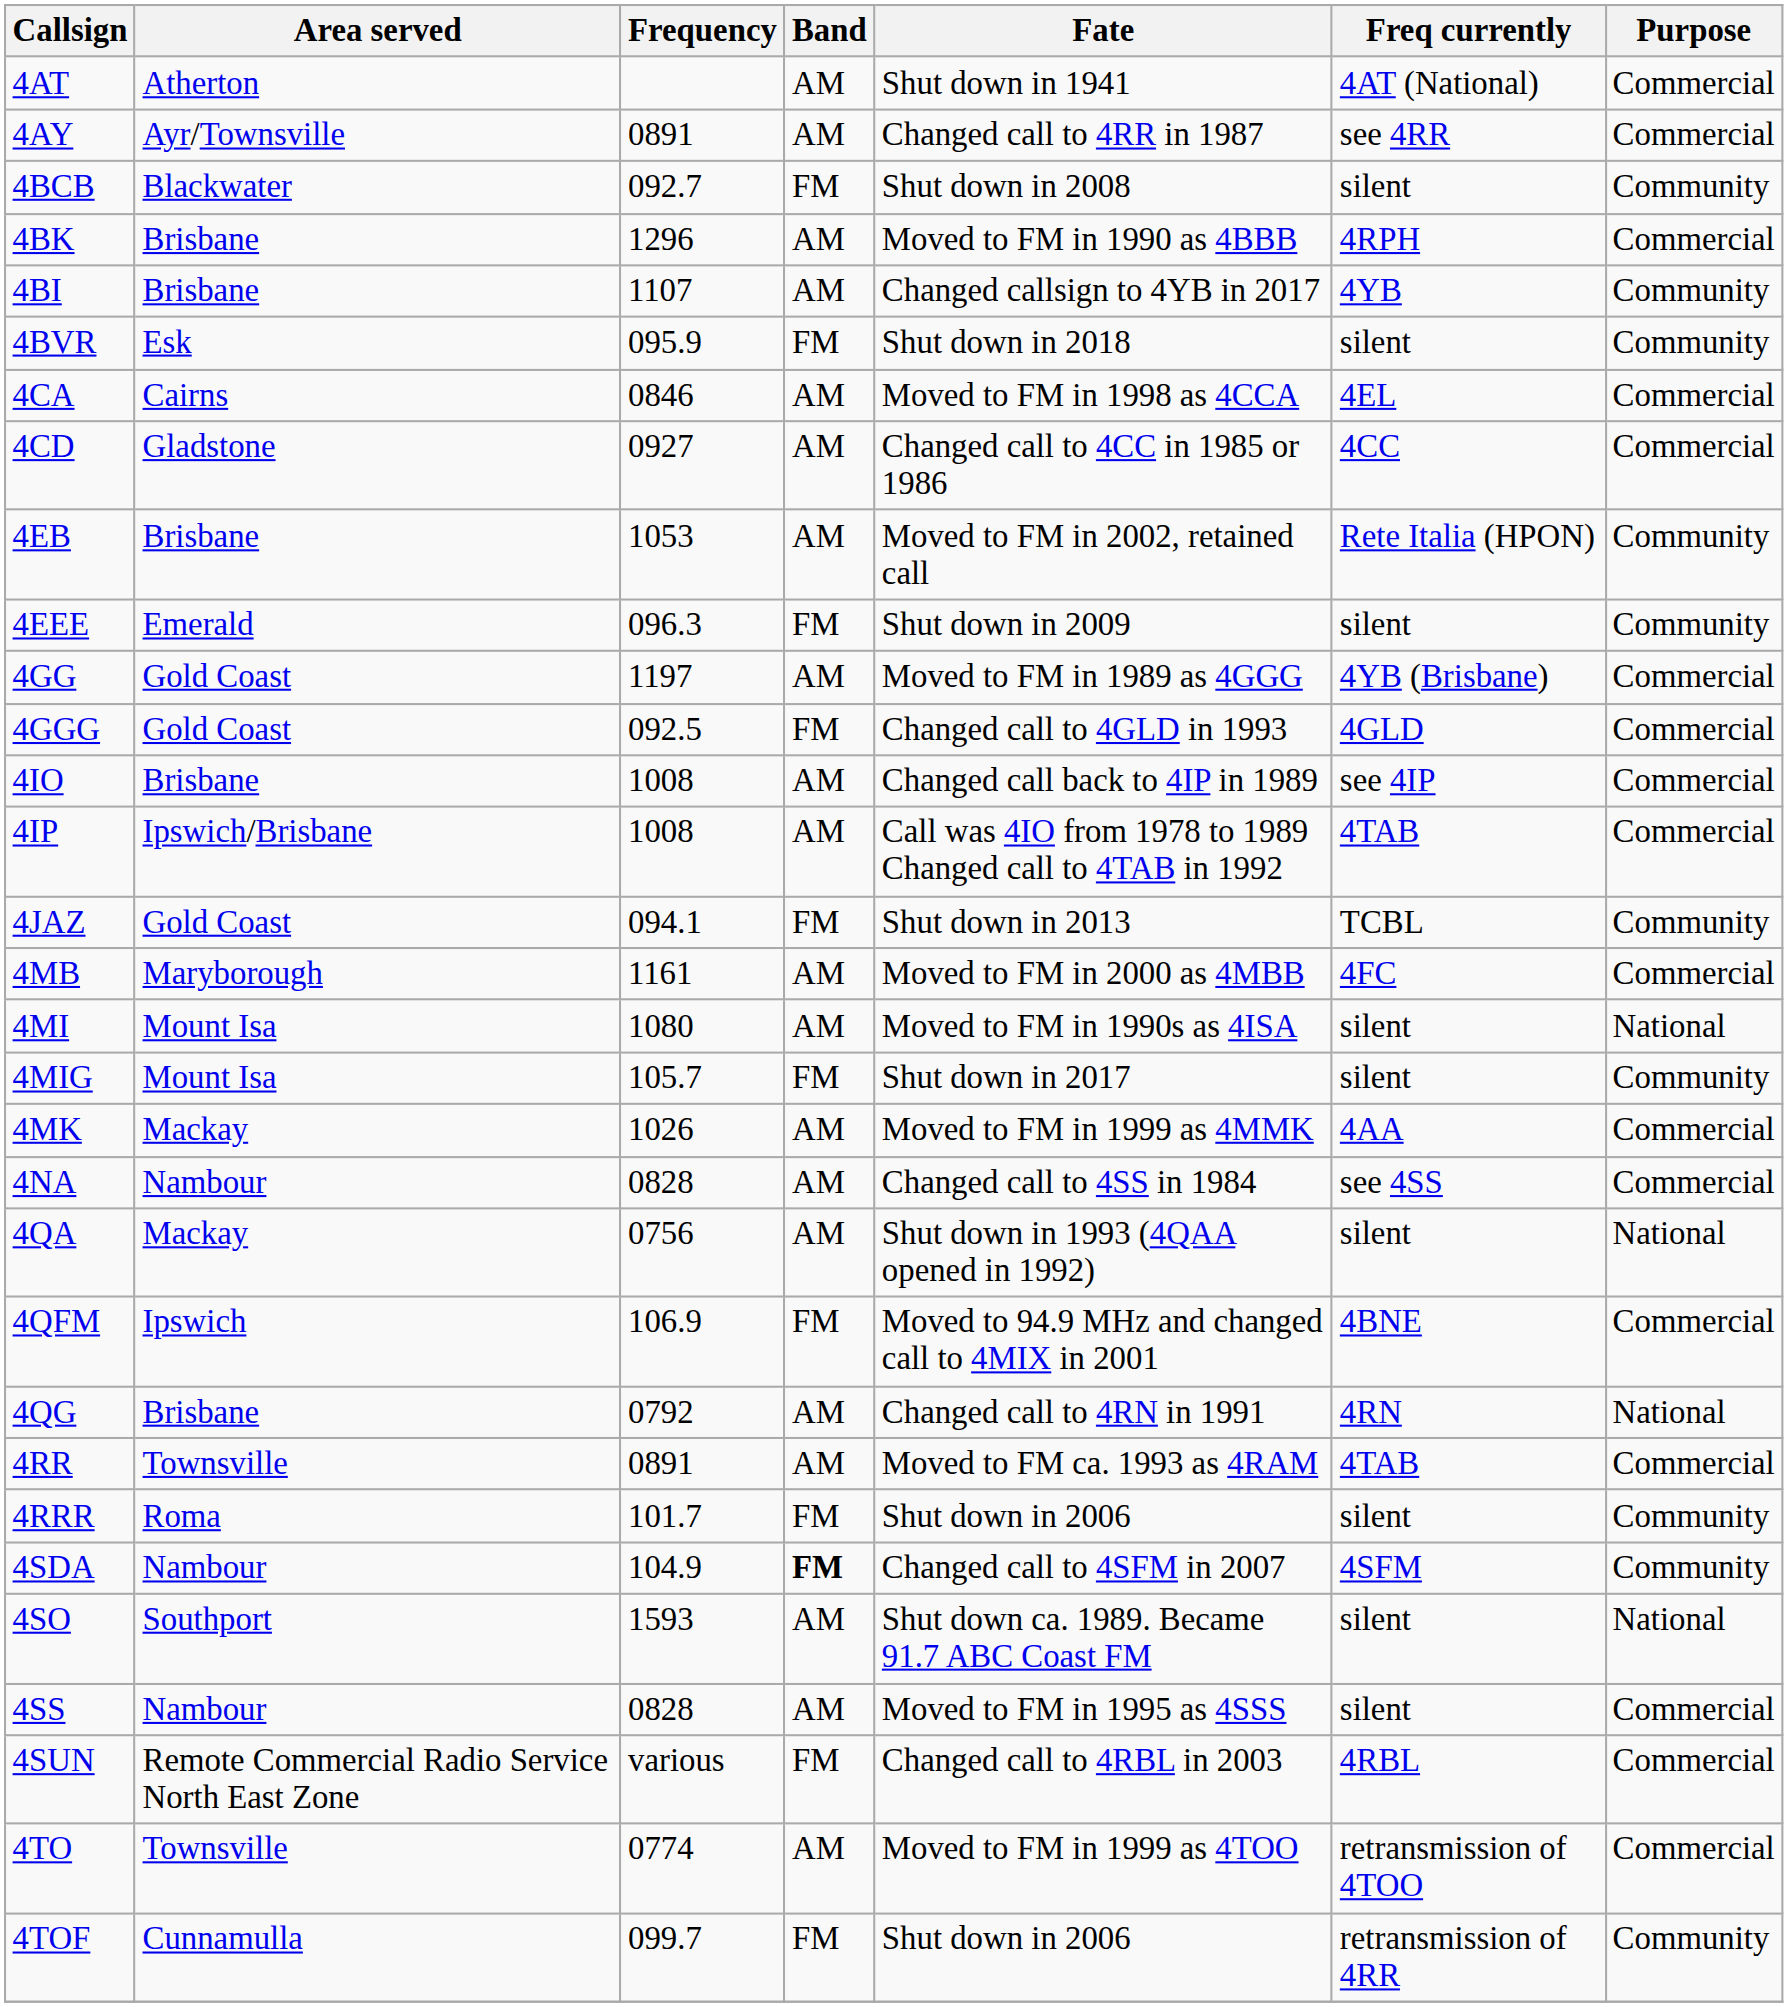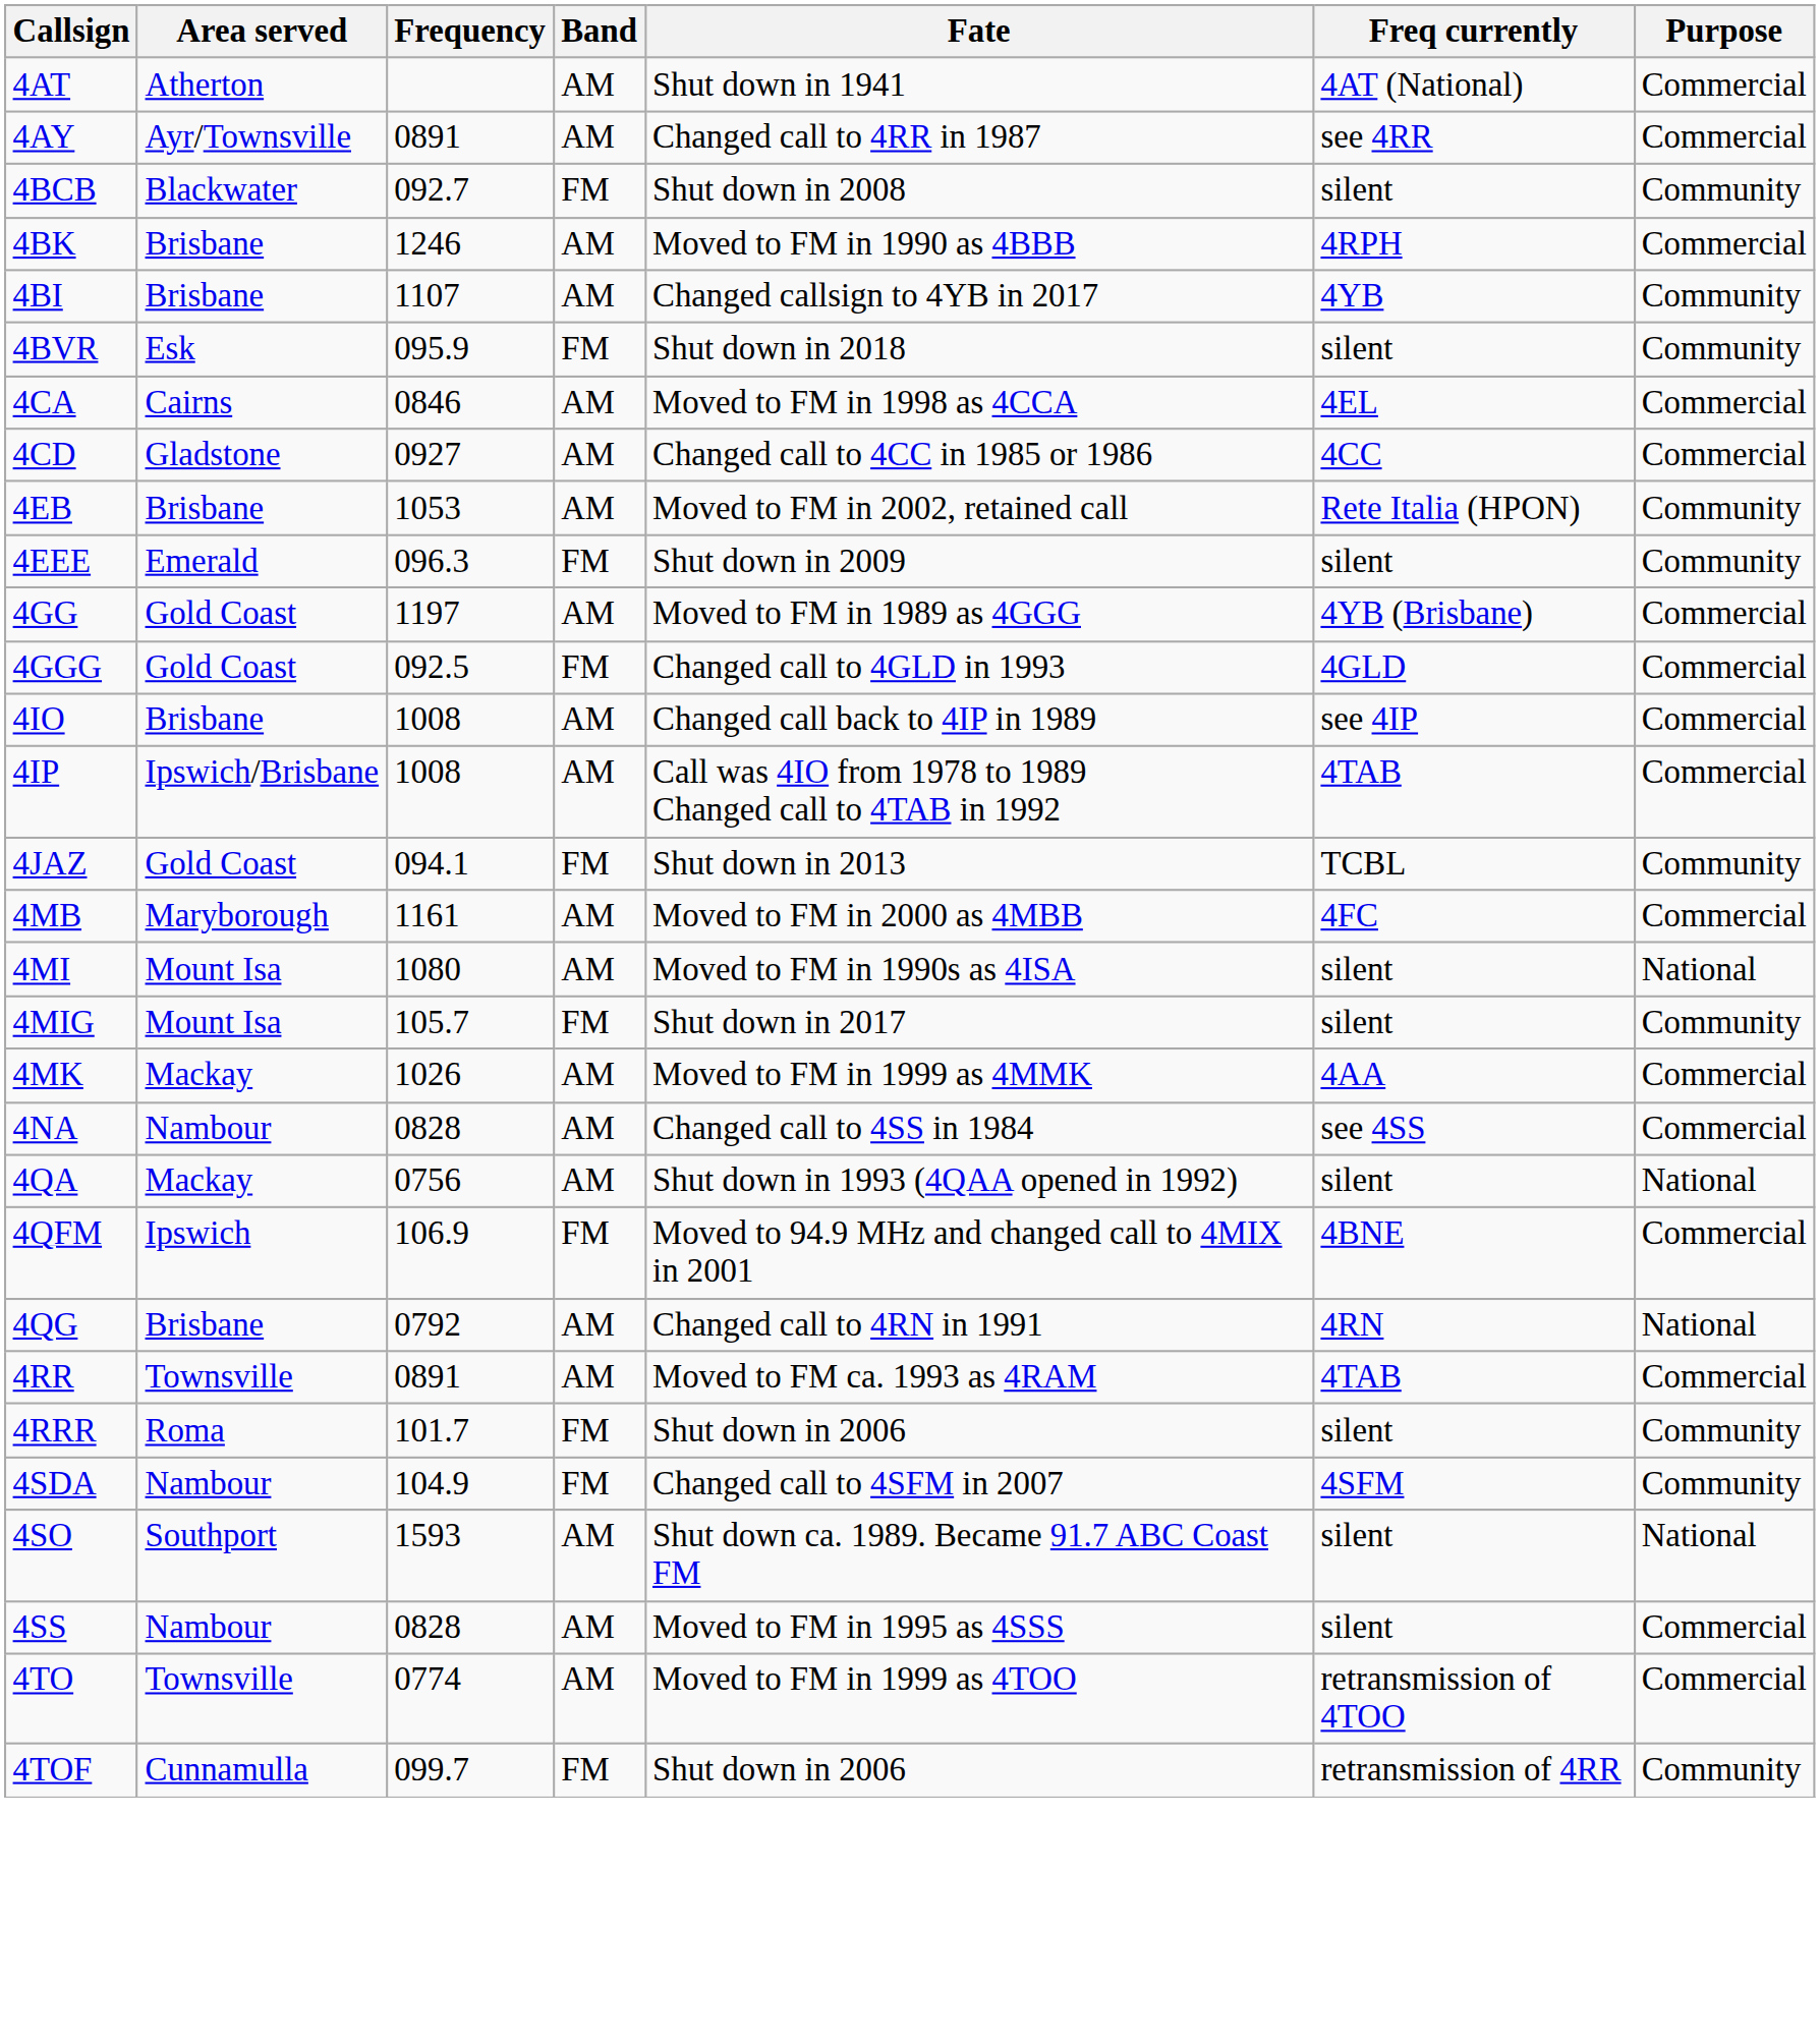4BK | Frequency: 1296 -> 1246
4SDA | Band: bold -> normal
- row: 4SUN | Remote Commercial Radio Service North East Zone | various | FM | Changed call to 4RBL in 2003 | 4RBL | Commercial
